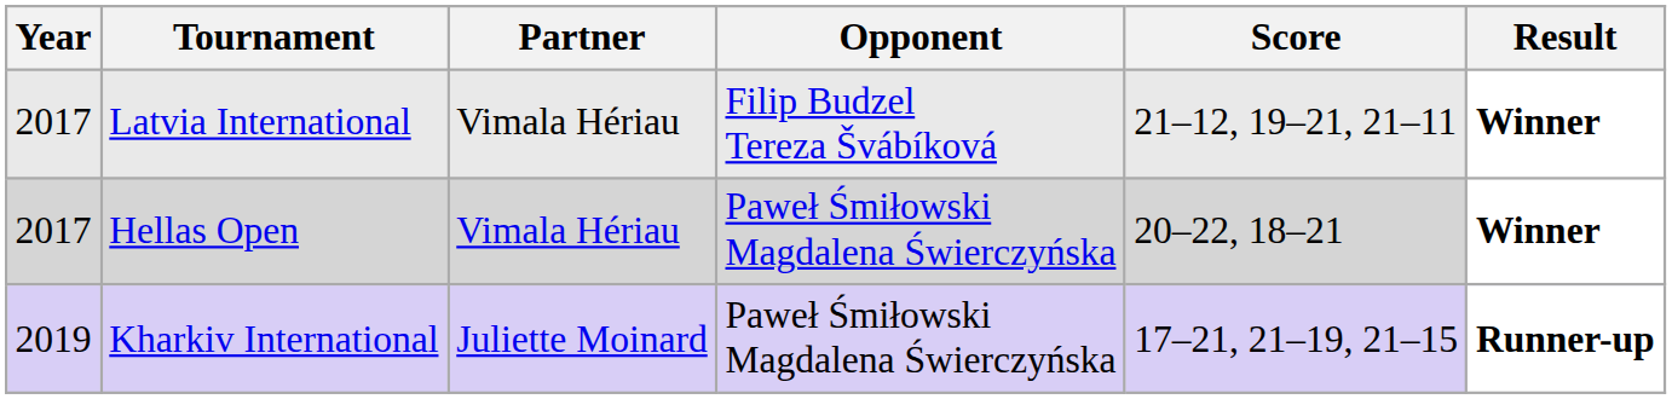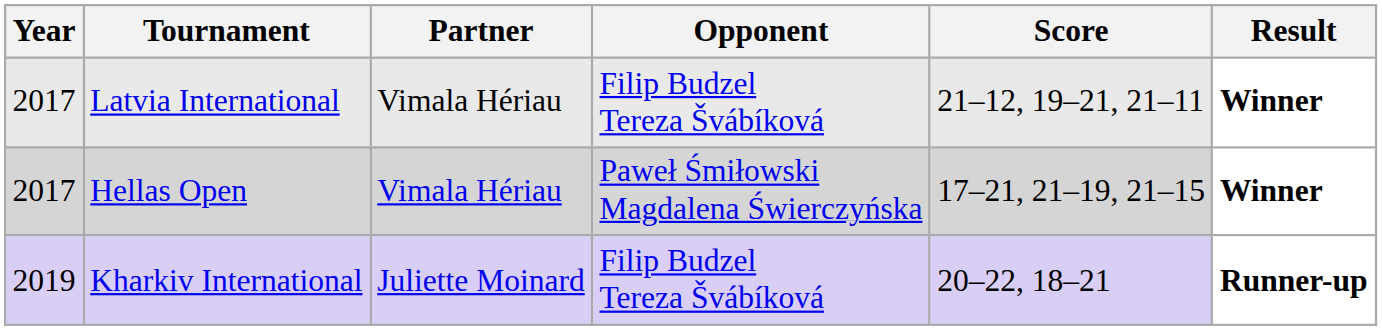Hellas Open | Score: 20–22, 18–21 -> 17–21, 21–19, 21–15
Kharkiv International | Opponent: Paweł Śmiłowski Magdalena Świerczyńska -> Filip Budzel Tereza Švábíková
Kharkiv International | Score: 17–21, 21–19, 21–15 -> 20–22, 18–21
